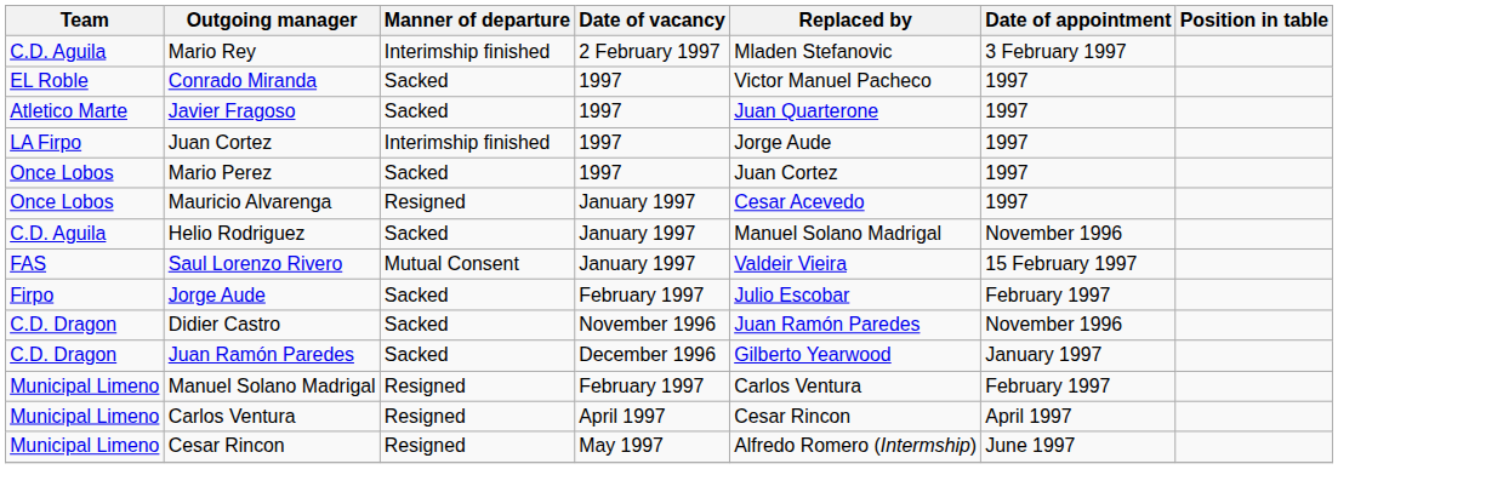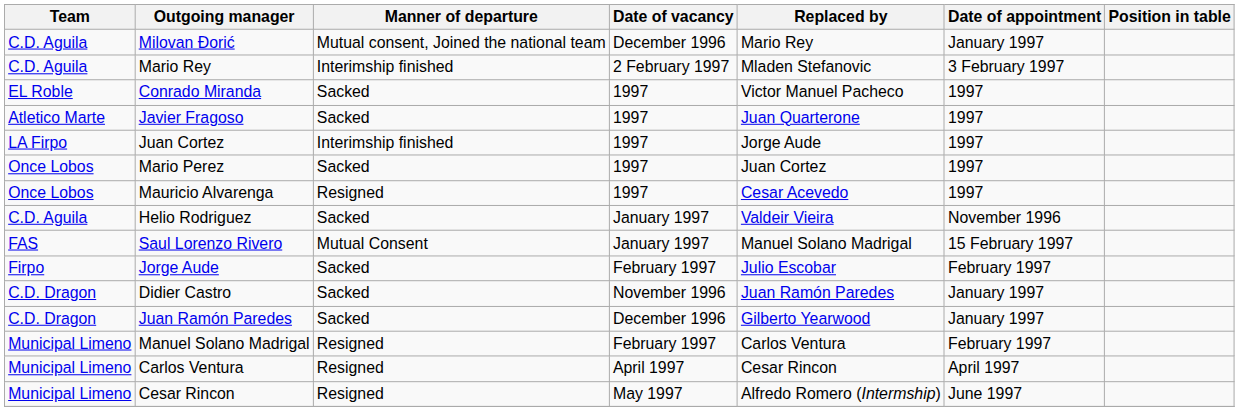+ row: C.D. Aguila | Milovan Đorić | Mutual consent, Joined the national team | December 1996 | Mario Rey | January 1997
Mauricio Alvarenga | Date of vacancy: January 1997 -> 1997
Helio Rodriguez | Replaced by: Manuel Solano Madrigal -> Valdeir Vieira
Saul Lorenzo Rivero | Replaced by: Valdeir Vieira -> Manuel Solano Madrigal
Didier Castro | Date of appointment: November 1996 -> January 1997
